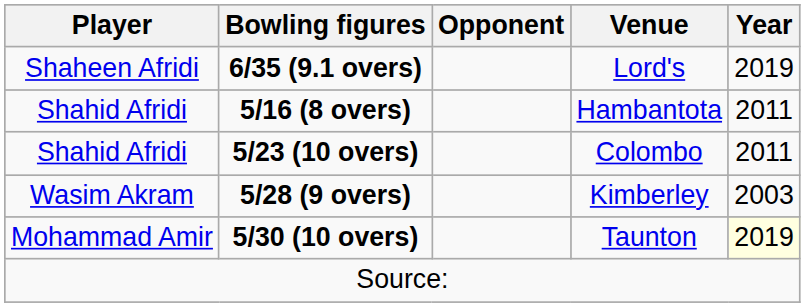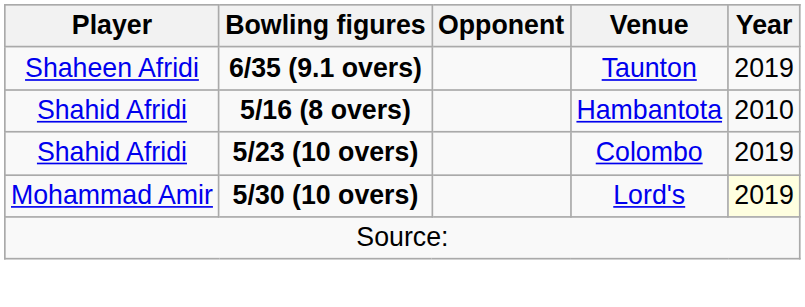6/35 (9.1 overs) | Venue: Lord's -> Taunton
5/16 (8 overs) | Year: 2011 -> 2010
5/23 (10 overs) | Year: 2011 -> 2019
- row: Wasim Akram | 5/28 (9 overs) | Kimberley | 2003
5/30 (10 overs) | Venue: Taunton -> Lord's
